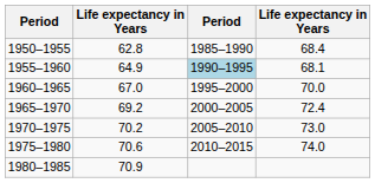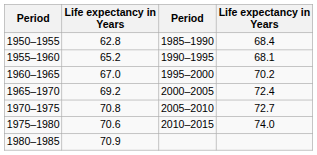1955–1960 | column 2: 64.9 -> 65.2
1955–1960 | column 3: lightblue background -> no background
1960–1965 | column 4: 70.0 -> 70.2
1970–1975 | column 2: 70.2 -> 70.8
1970–1975 | column 4: 73.0 -> 72.7
